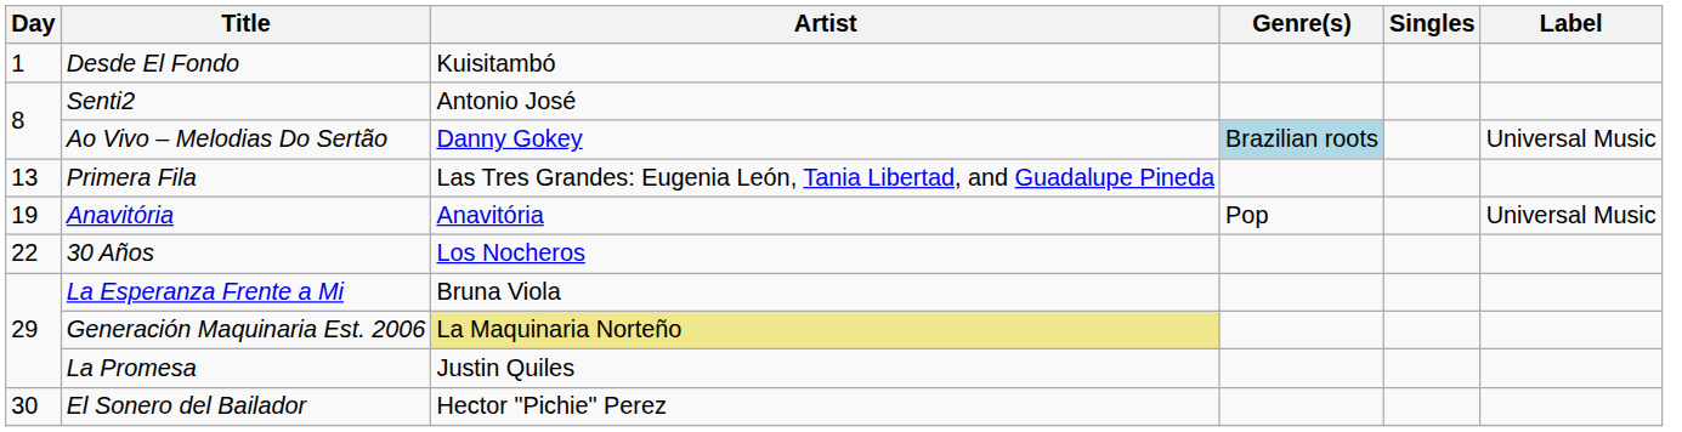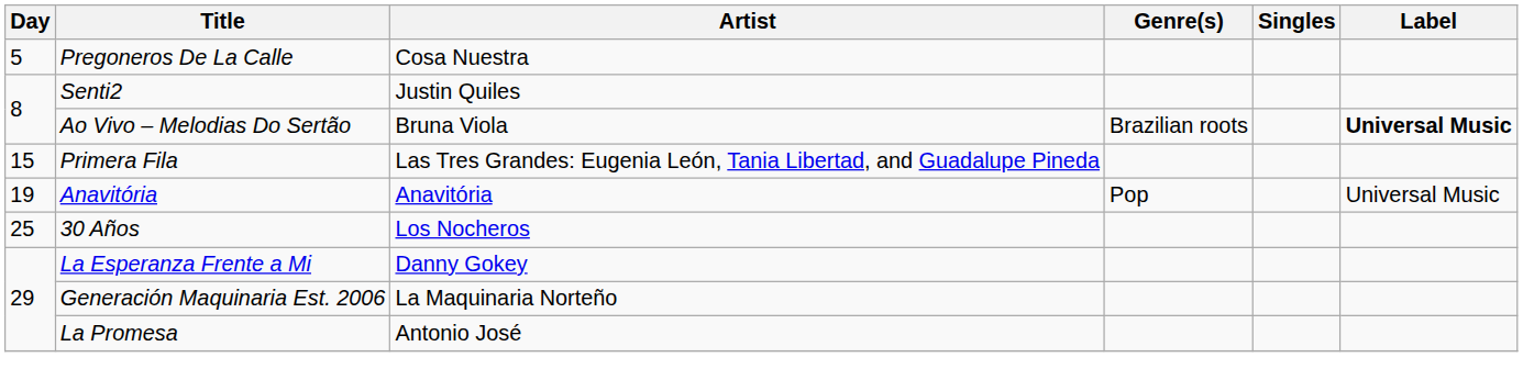- row: 1 | Desde El Fondo | Kuisitambó
+ row: 5 | Pregoneros De La Calle | Cosa Nuestra
Senti2 | Artist: Antonio José -> Justin Quiles
Ao Vivo – Melodias Do Sertão | Artist: Danny Gokey -> Bruna Viola
Ao Vivo – Melodias Do Sertão | Genre(s): lightblue background -> no background
Ao Vivo – Melodias Do Sertão | Label: normal -> bold
Primera Fila | Day: 13 -> 15
30 Años | Day: 22 -> 25
La Esperanza Frente a Mi | Artist: Bruna Viola -> Danny Gokey
Generación Maquinaria Est. 2006 | Artist: khaki background -> no background
La Promesa | Artist: Justin Quiles -> Antonio José
- row: 30 | El Sonero del Bailador | Hector "Pichie" Perez
